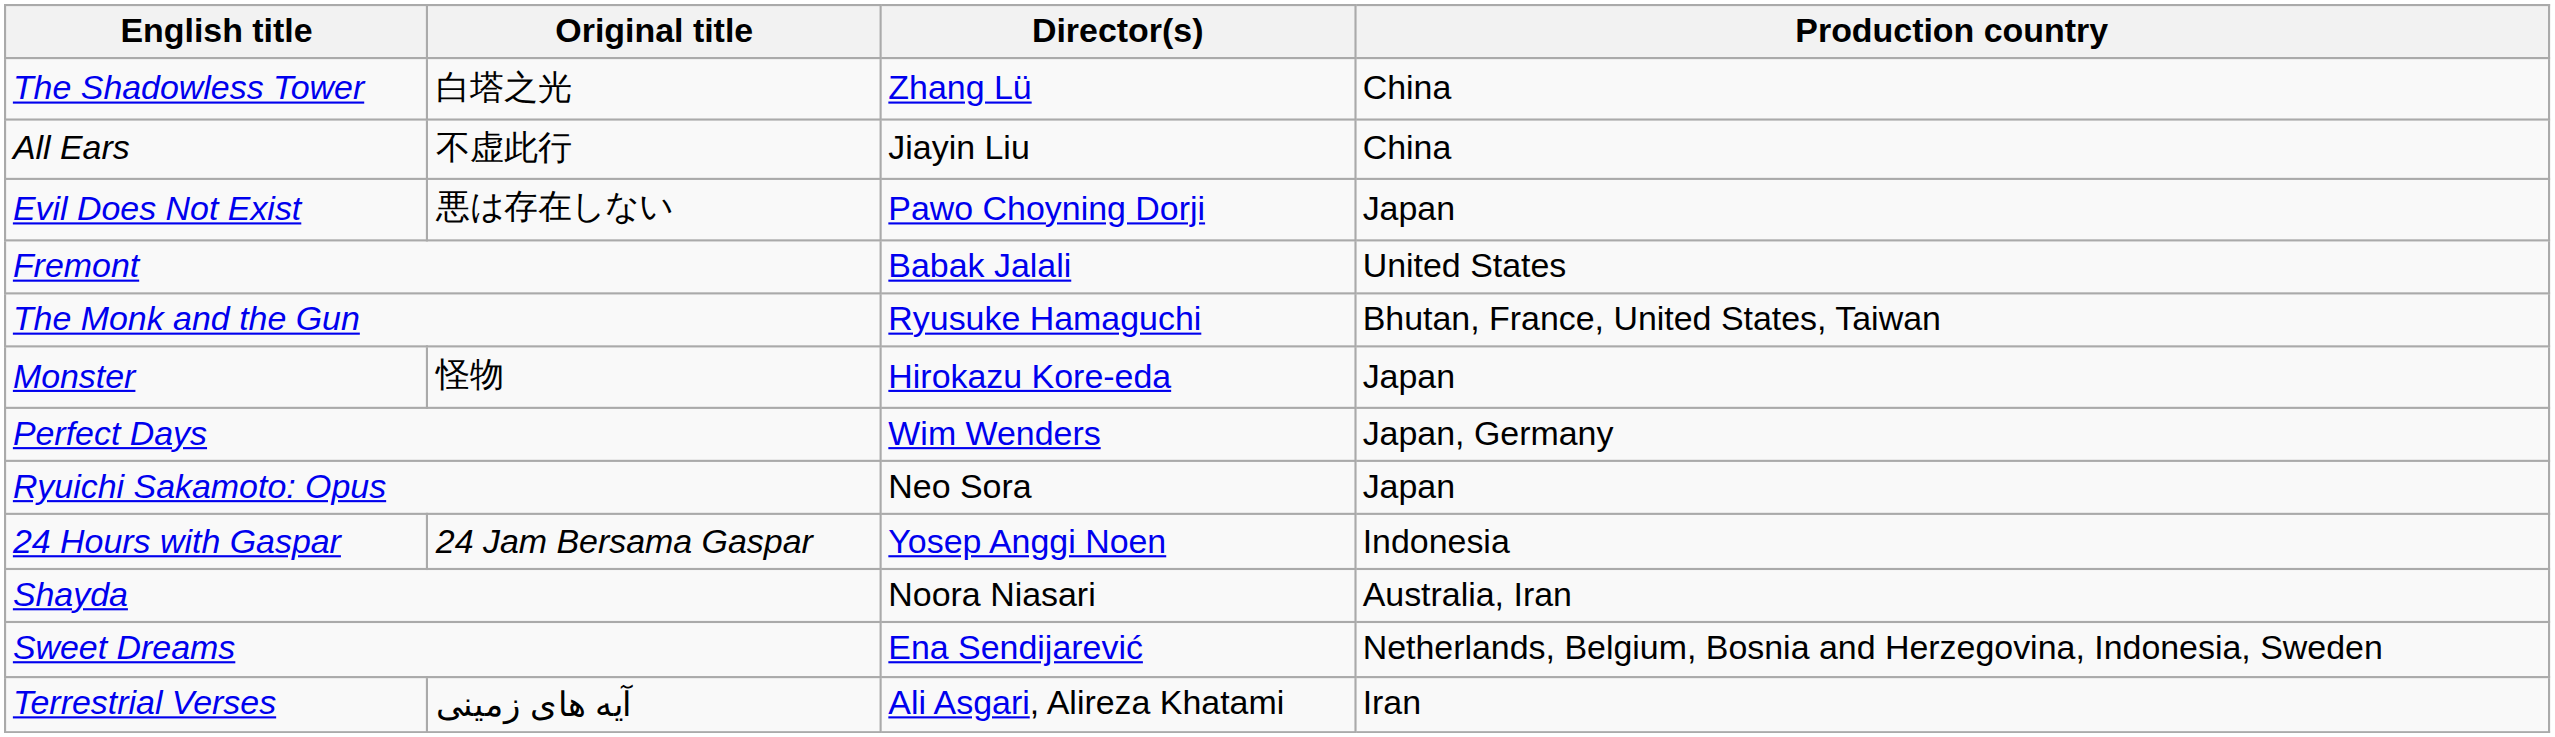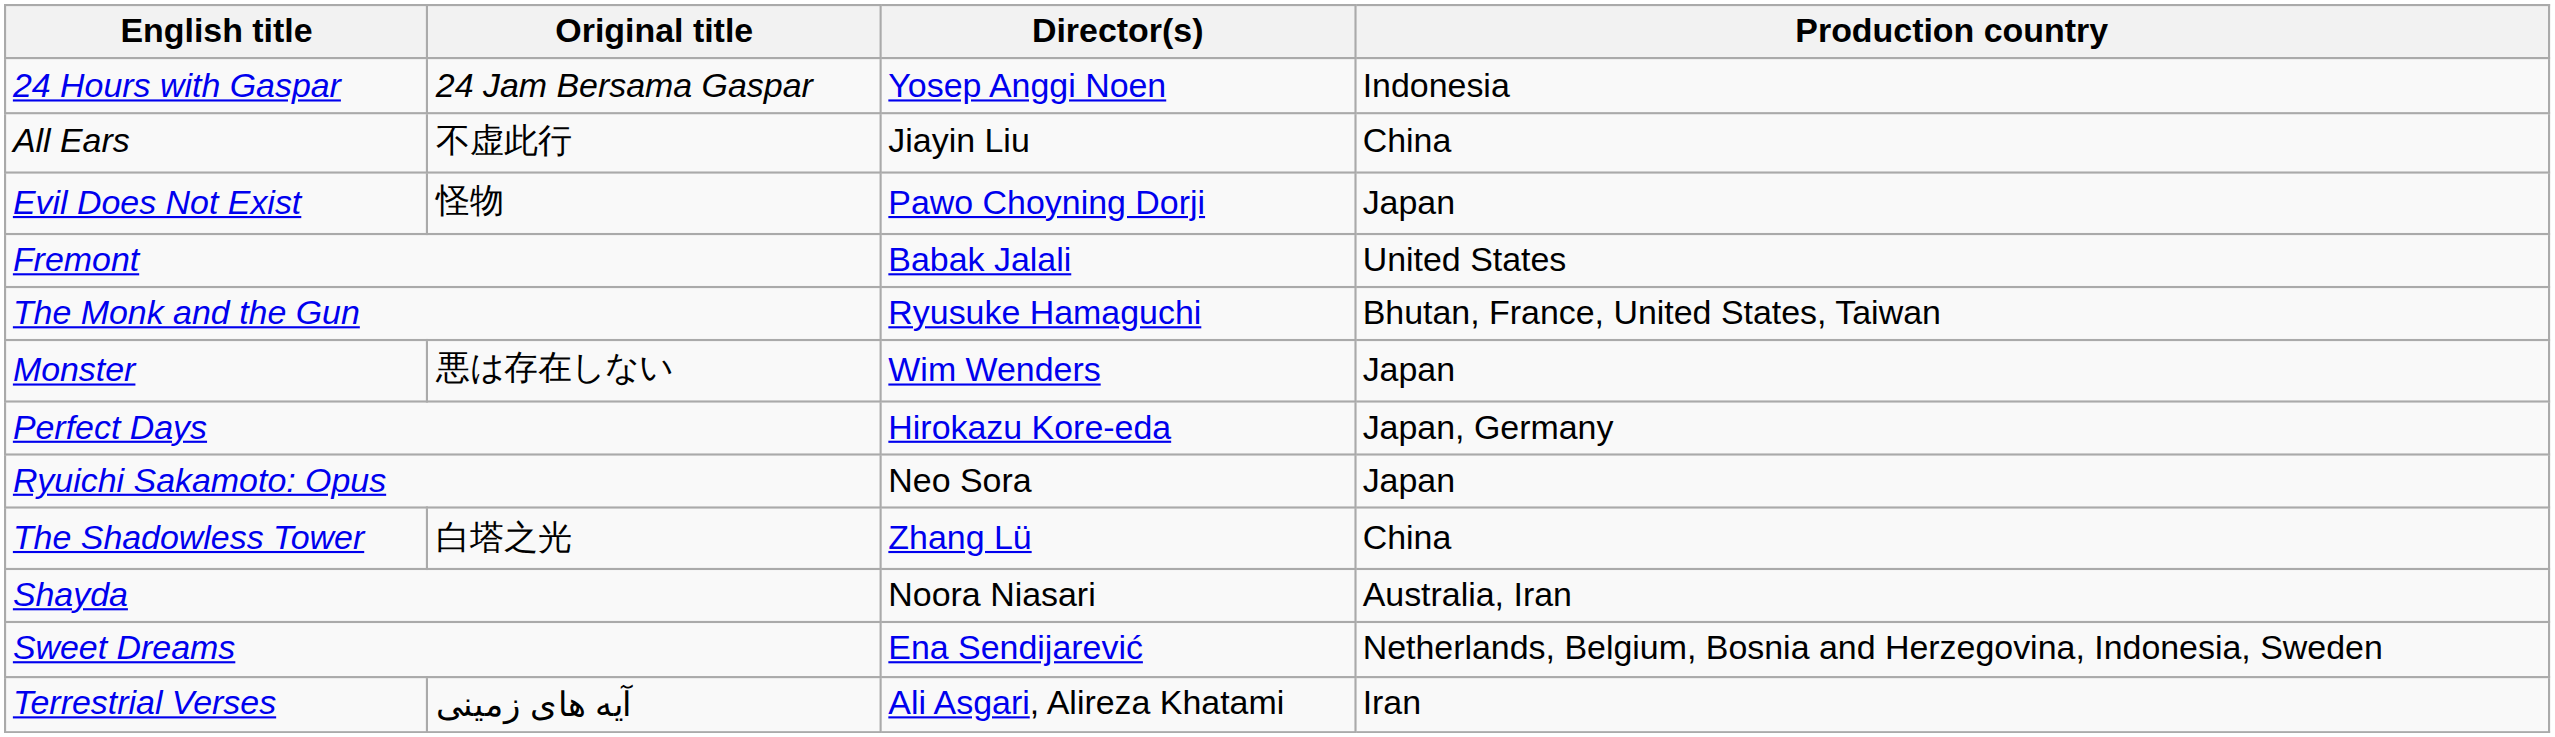rows swapped: 24 Hours with Gaspar <-> The Shadowless Tower
Evil Does Not Exist | Original title: 悪は存在しない -> 怪物
Monster | Original title: 怪物 -> 悪は存在しない
Monster | Director(s): Hirokazu Kore-eda -> Wim Wenders
Perfect Days | Director(s): Wim Wenders -> Hirokazu Kore-eda
